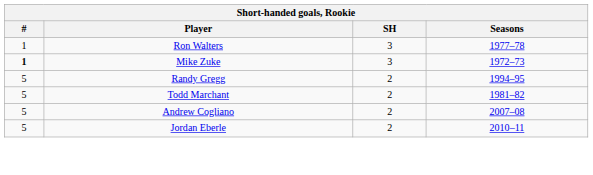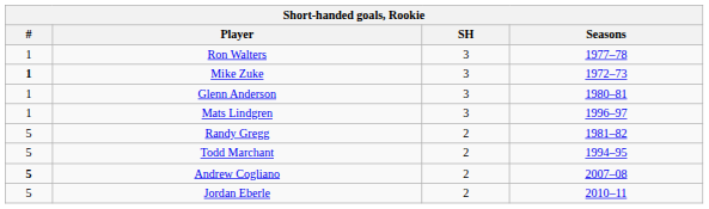+ row: 1 | Glenn Anderson | 3 | 1980–81
+ row: 1 | Mats Lindgren | 3 | 1996–97
Randy Gregg | Seasons: 1994–95 -> 1981–82
Todd Marchant | Seasons: 1981–82 -> 1994–95
Andrew Cogliano | #: normal -> bold
